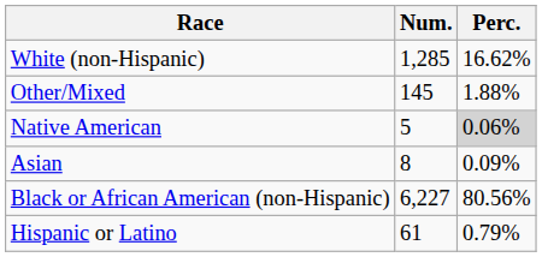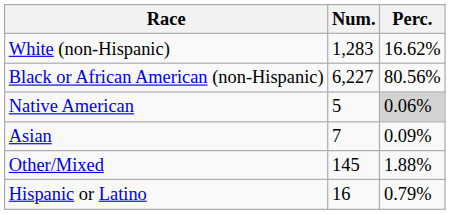White (non-Hispanic) | Num.: 1,285 -> 1,283
rows swapped: Black or African American (non-Hispanic) <-> Other/Mixed
Asian | Num.: 8 -> 7
Hispanic or Latino | Num.: 61 -> 16
